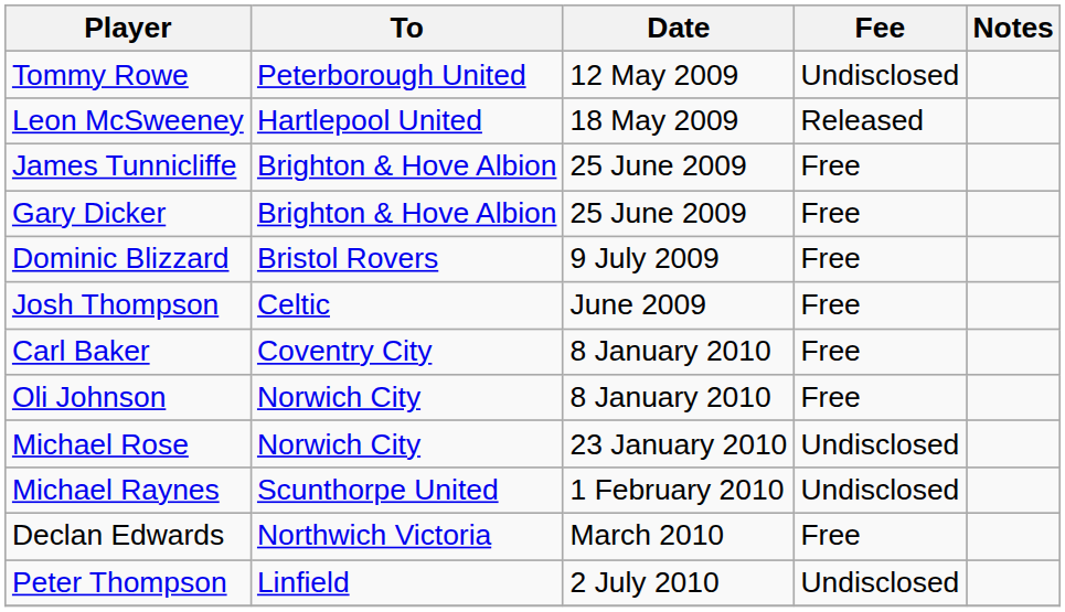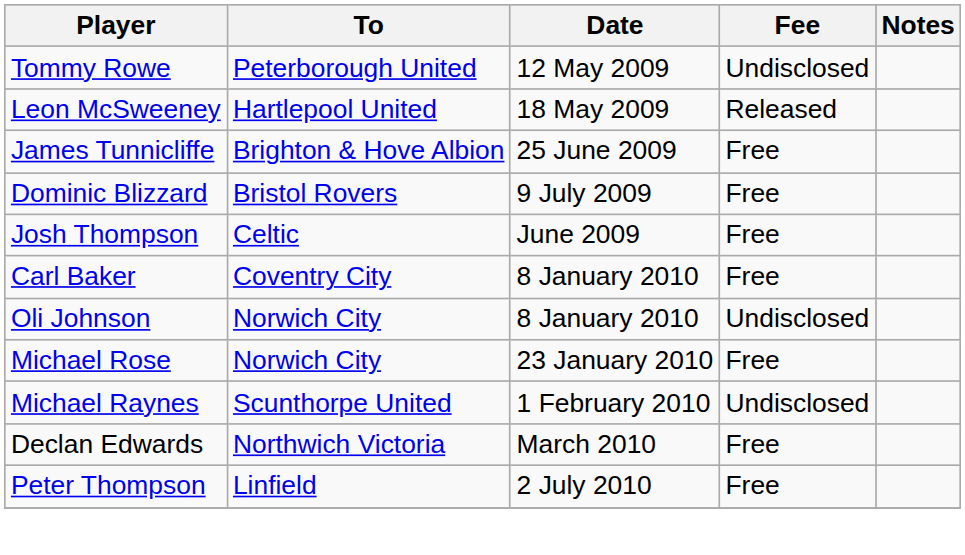- row: Gary Dicker | Brighton & Hove Albion | 25 June 2009 | Free
Oli Johnson | Fee: Free -> Undisclosed
Michael Rose | Fee: Undisclosed -> Free
Peter Thompson | Fee: Undisclosed -> Free
